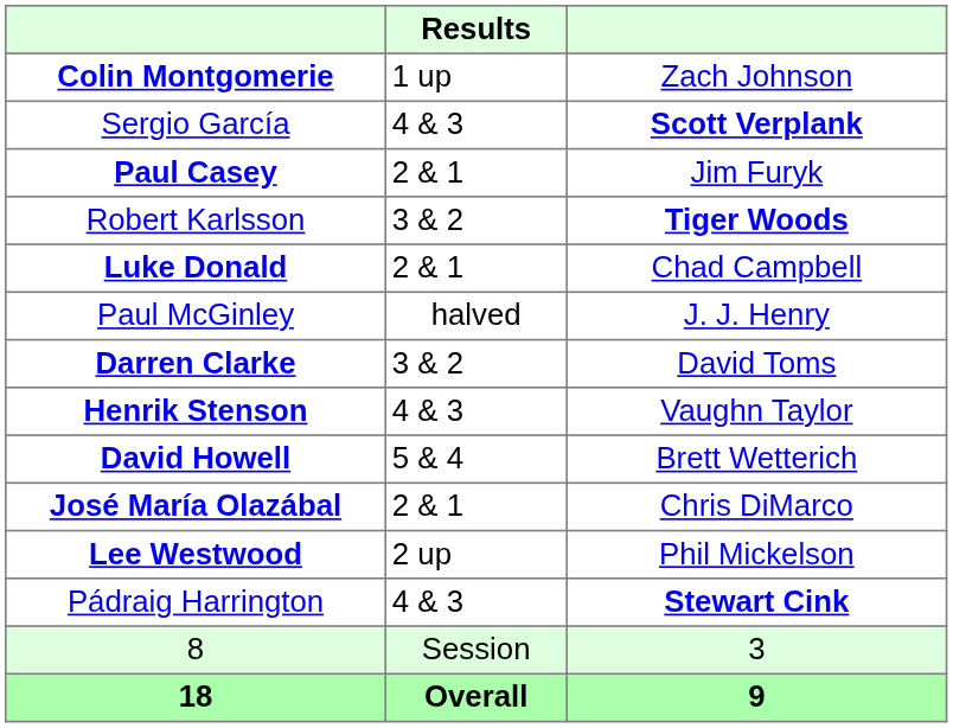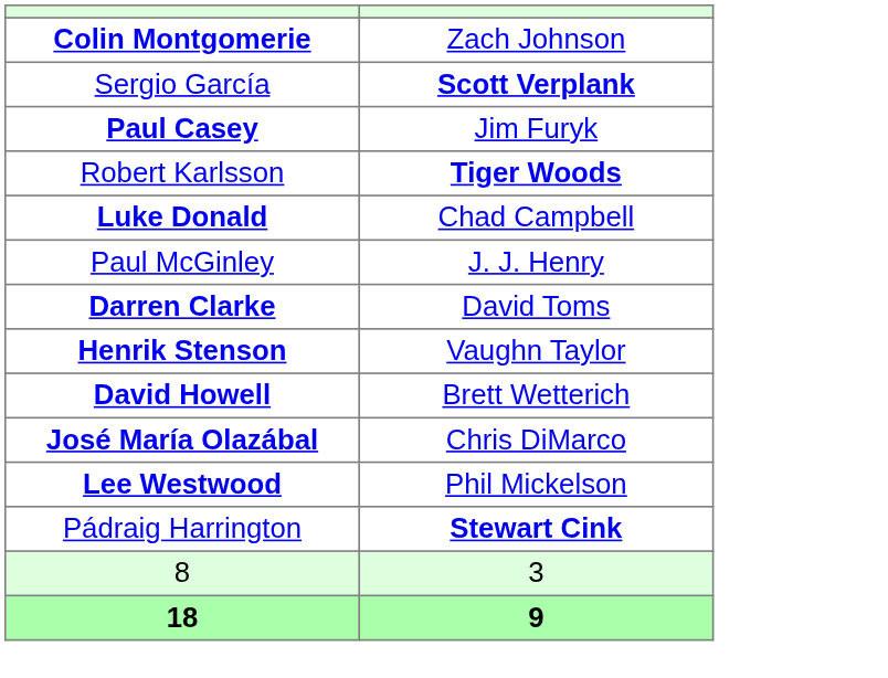- column: Results | 1 up | 4 & 3 | 2 & 1 | 3 & 2 | 2 & 1 | halved | 3 & 2 | 4 & 3 | 5 & 4 | 2 & 1 | 2 up | 4 & 3 | Session | Overall
